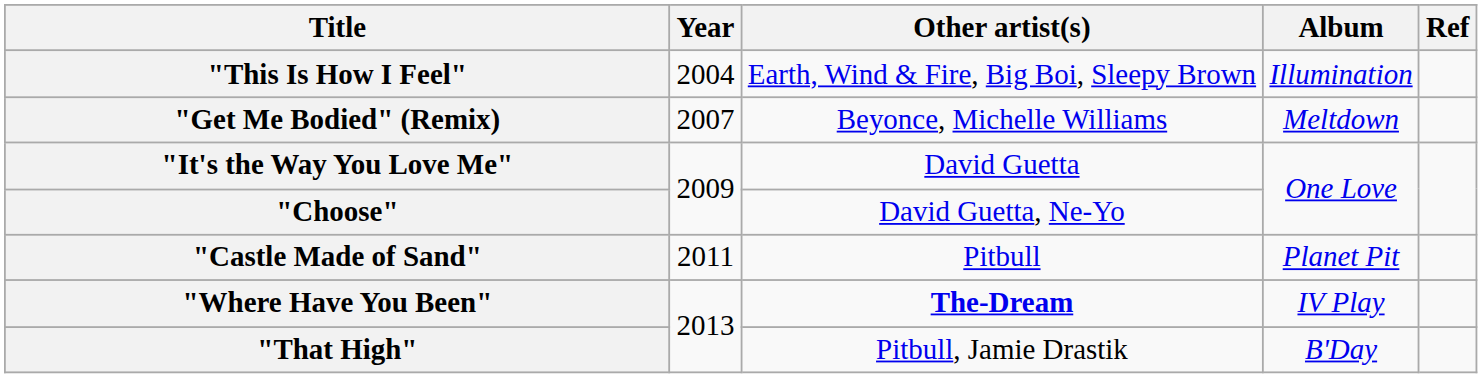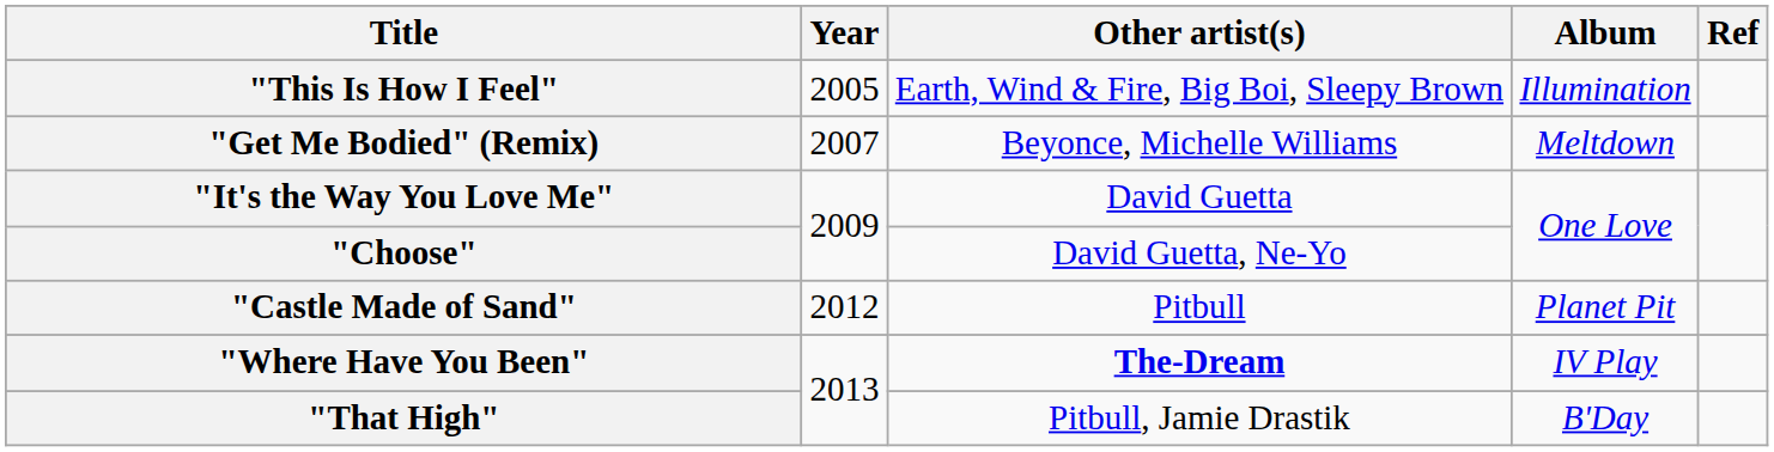"This Is How I Feel" | Year: 2004 -> 2005
"Castle Made of Sand" | Year: 2011 -> 2012
